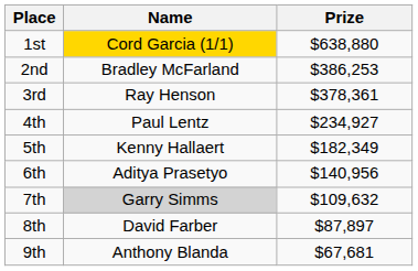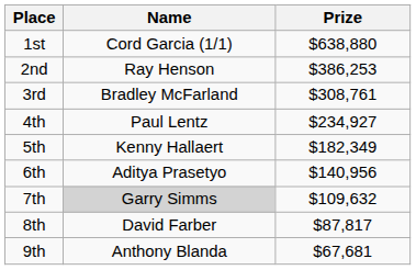1st | Name: gold background -> no background
2nd | Name: Bradley McFarland -> Ray Henson
3rd | Name: Ray Henson -> Bradley McFarland
3rd | Prize: $378,361 -> $308,761
8th | Prize: $87,897 -> $87,817
